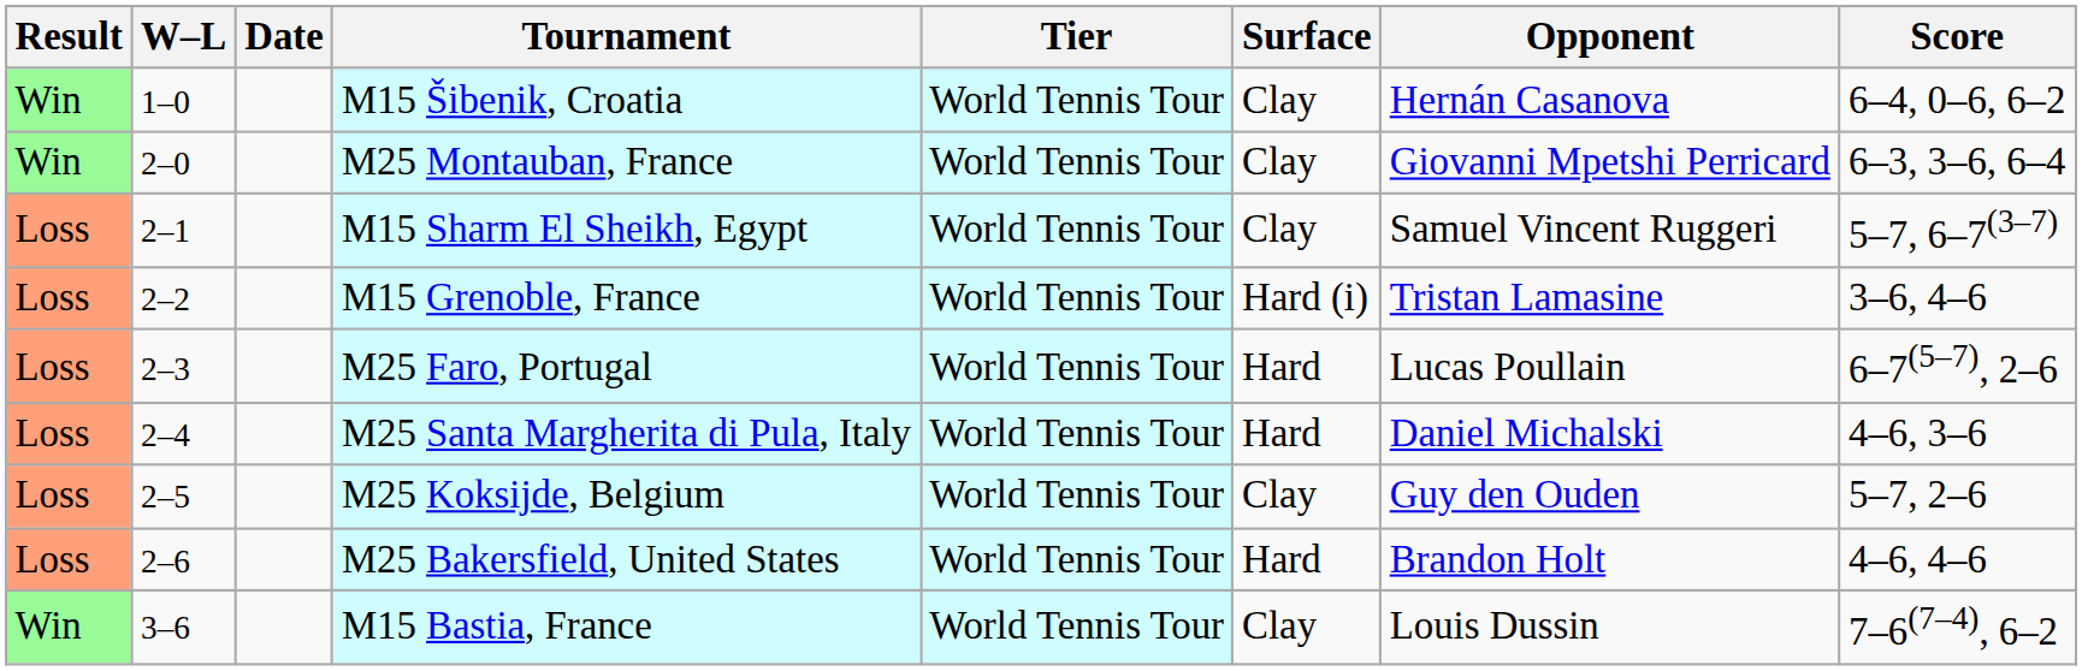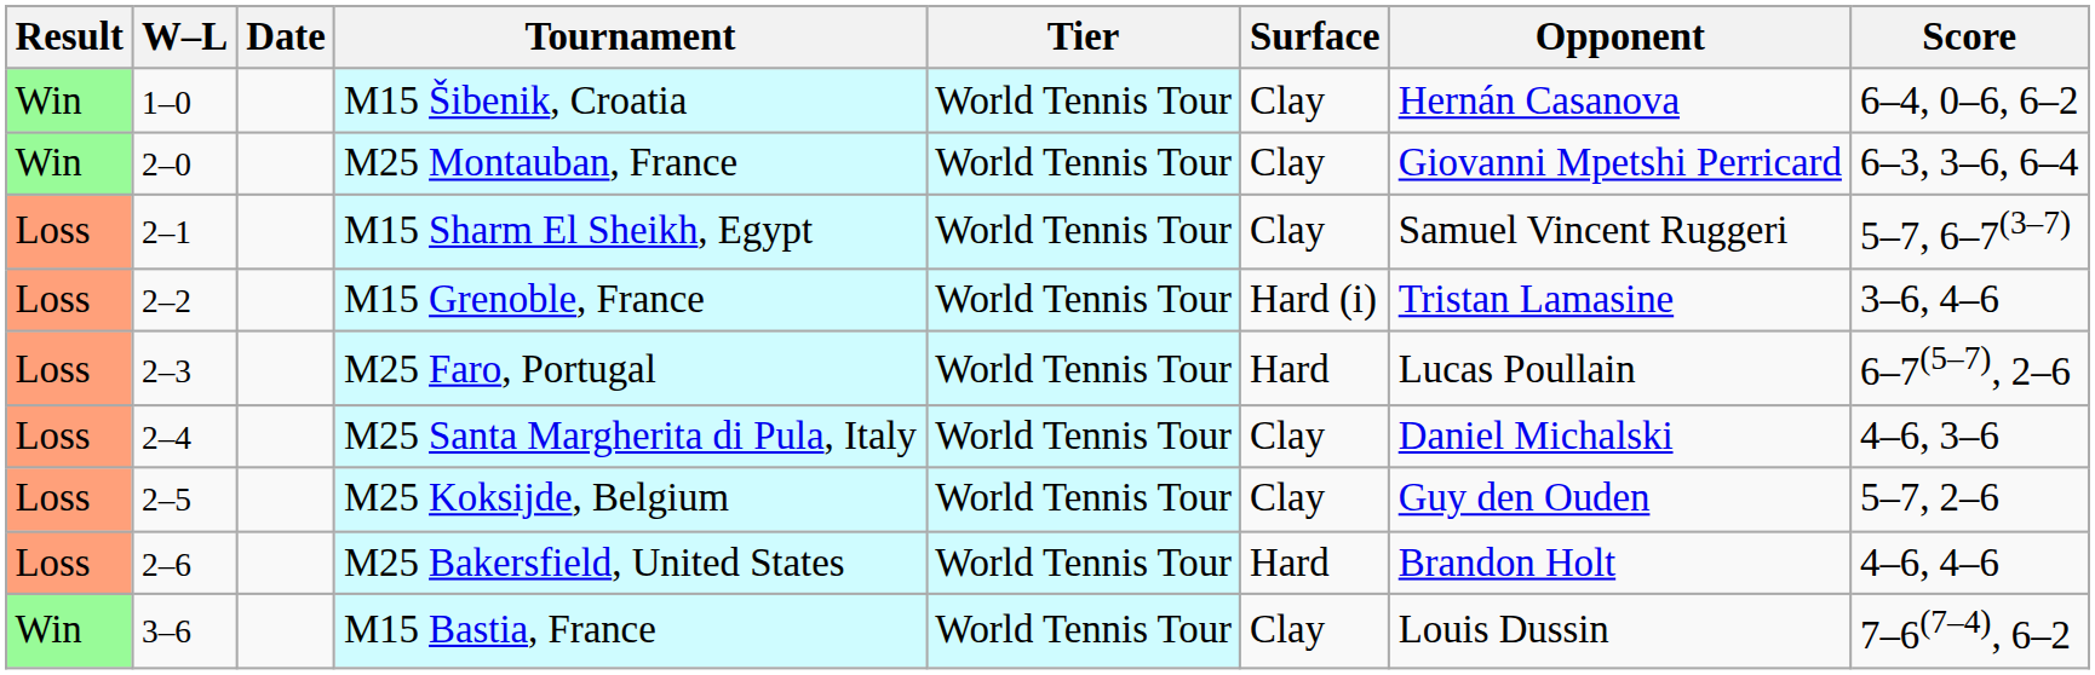M25 Santa Margherita di Pula, Italy | Surface: Hard -> Clay
